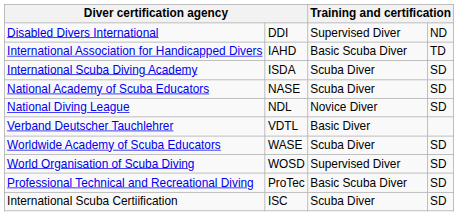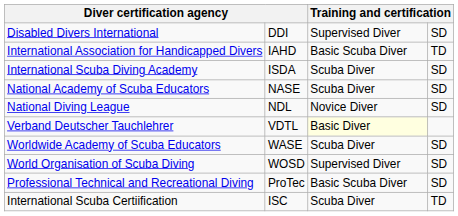Disabled Divers International | column 4: ND -> SD
Verband Deutscher Tauchlehrer | column 3: no background -> lightyellow background
International Scuba Certiification | column 4: SD -> TD
